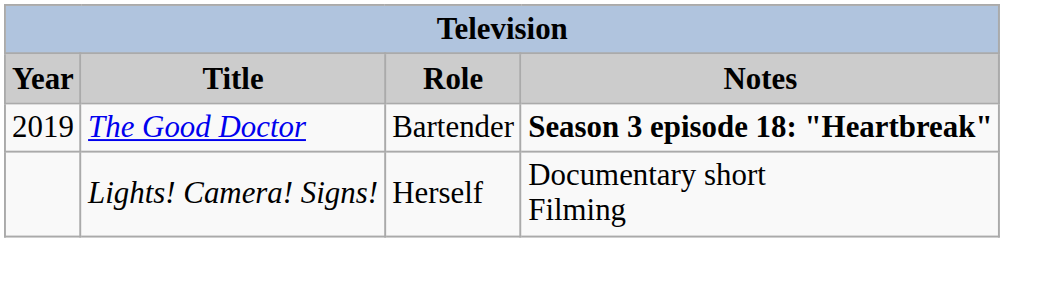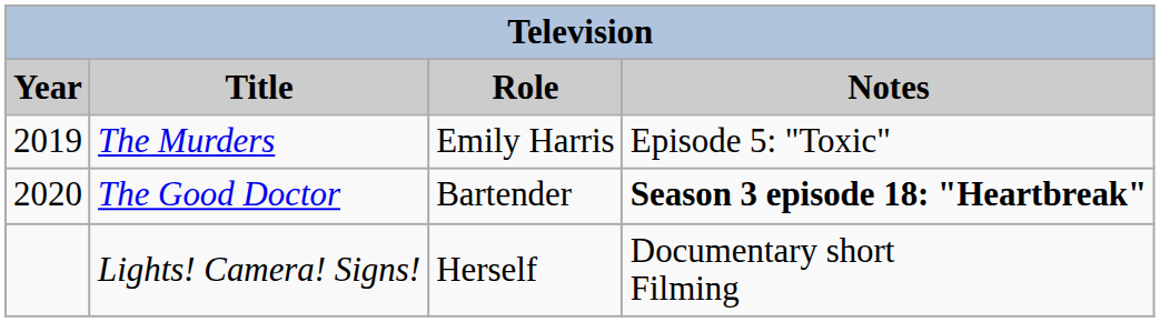+ row: 2019 | The Murders | Emily Harris | Episode 5: "Toxic"
The Good Doctor | Year: 2019 -> 2020
